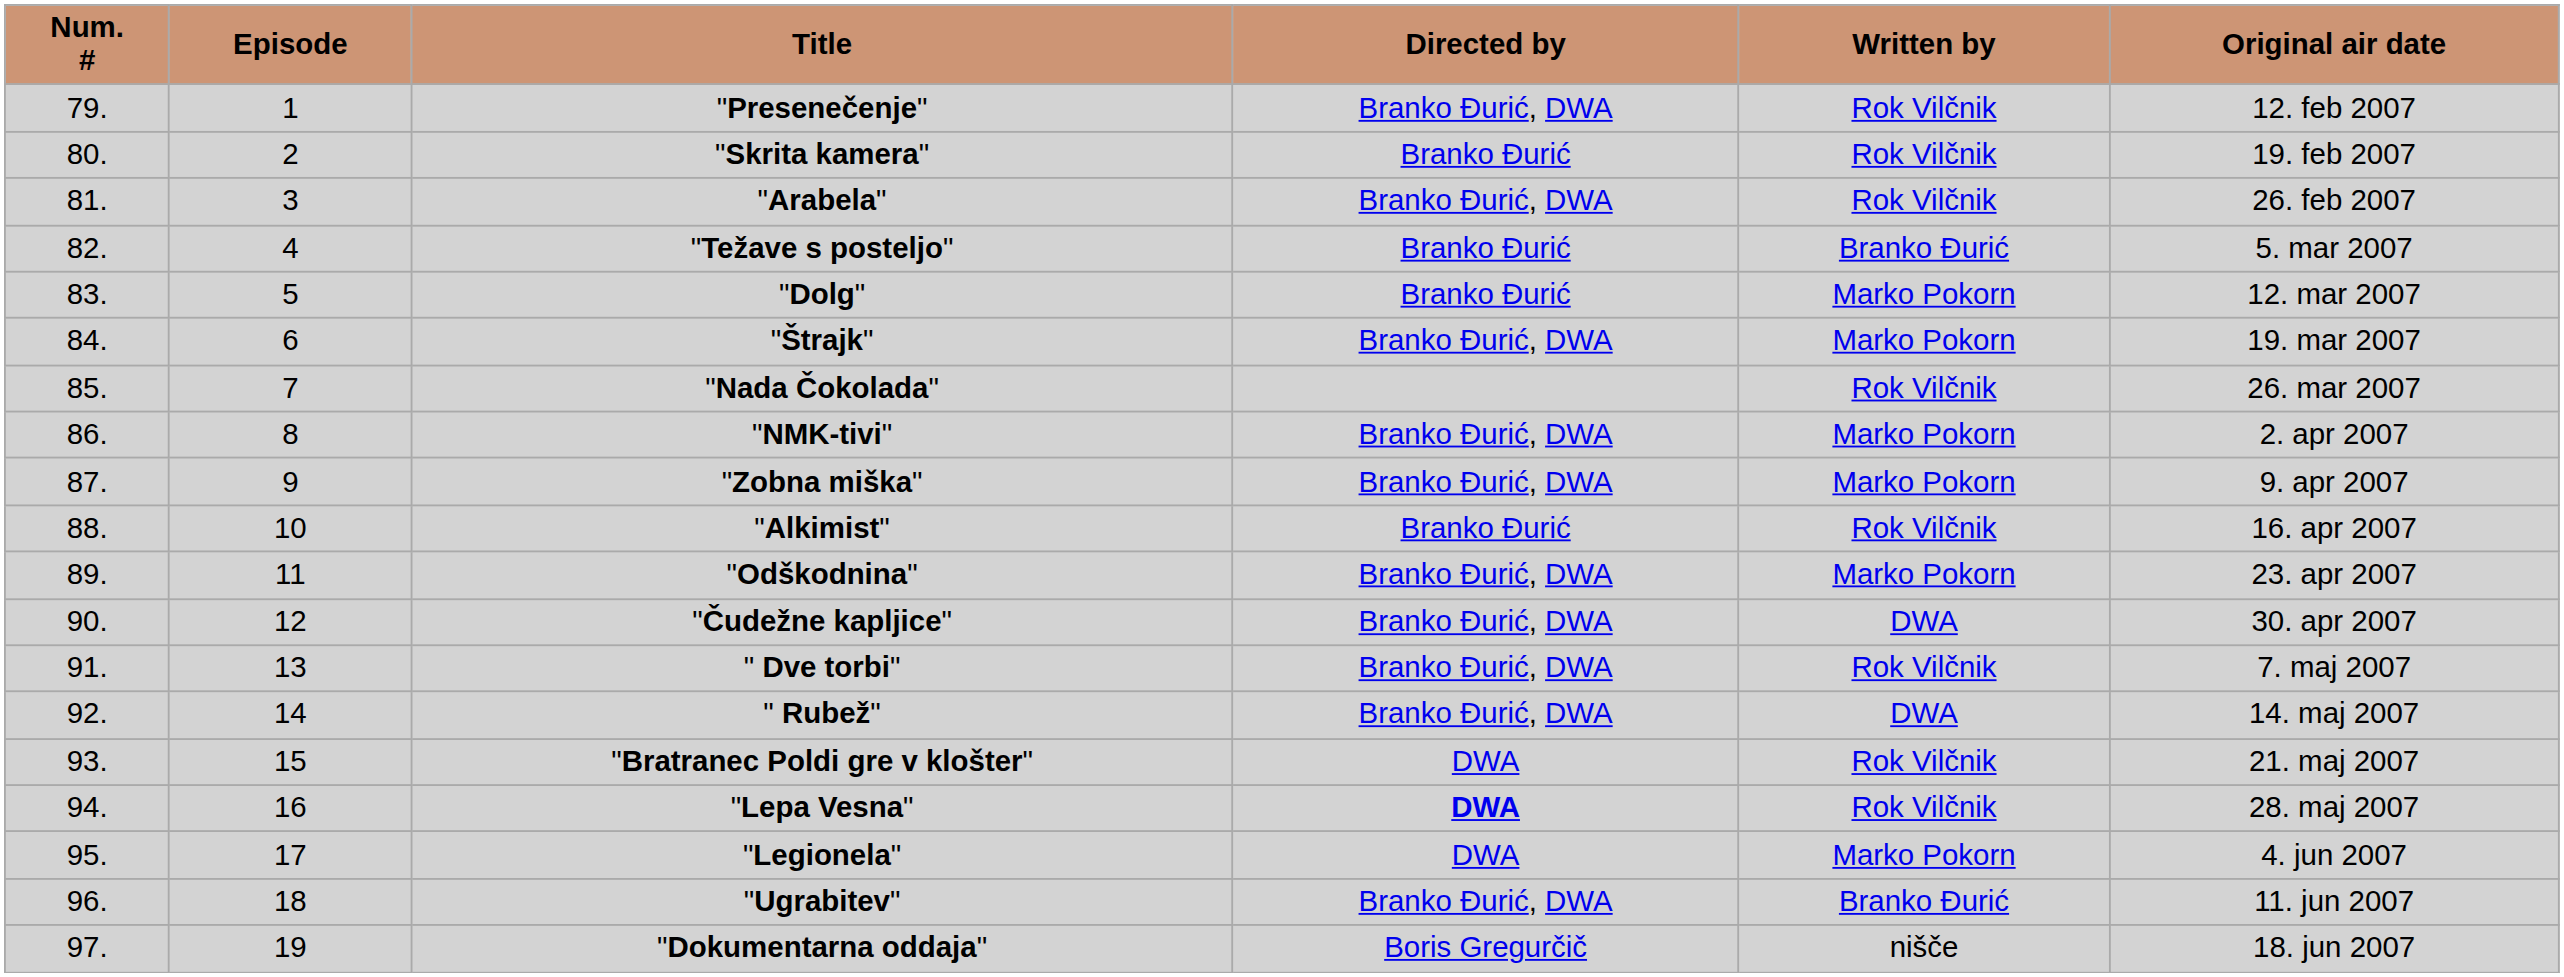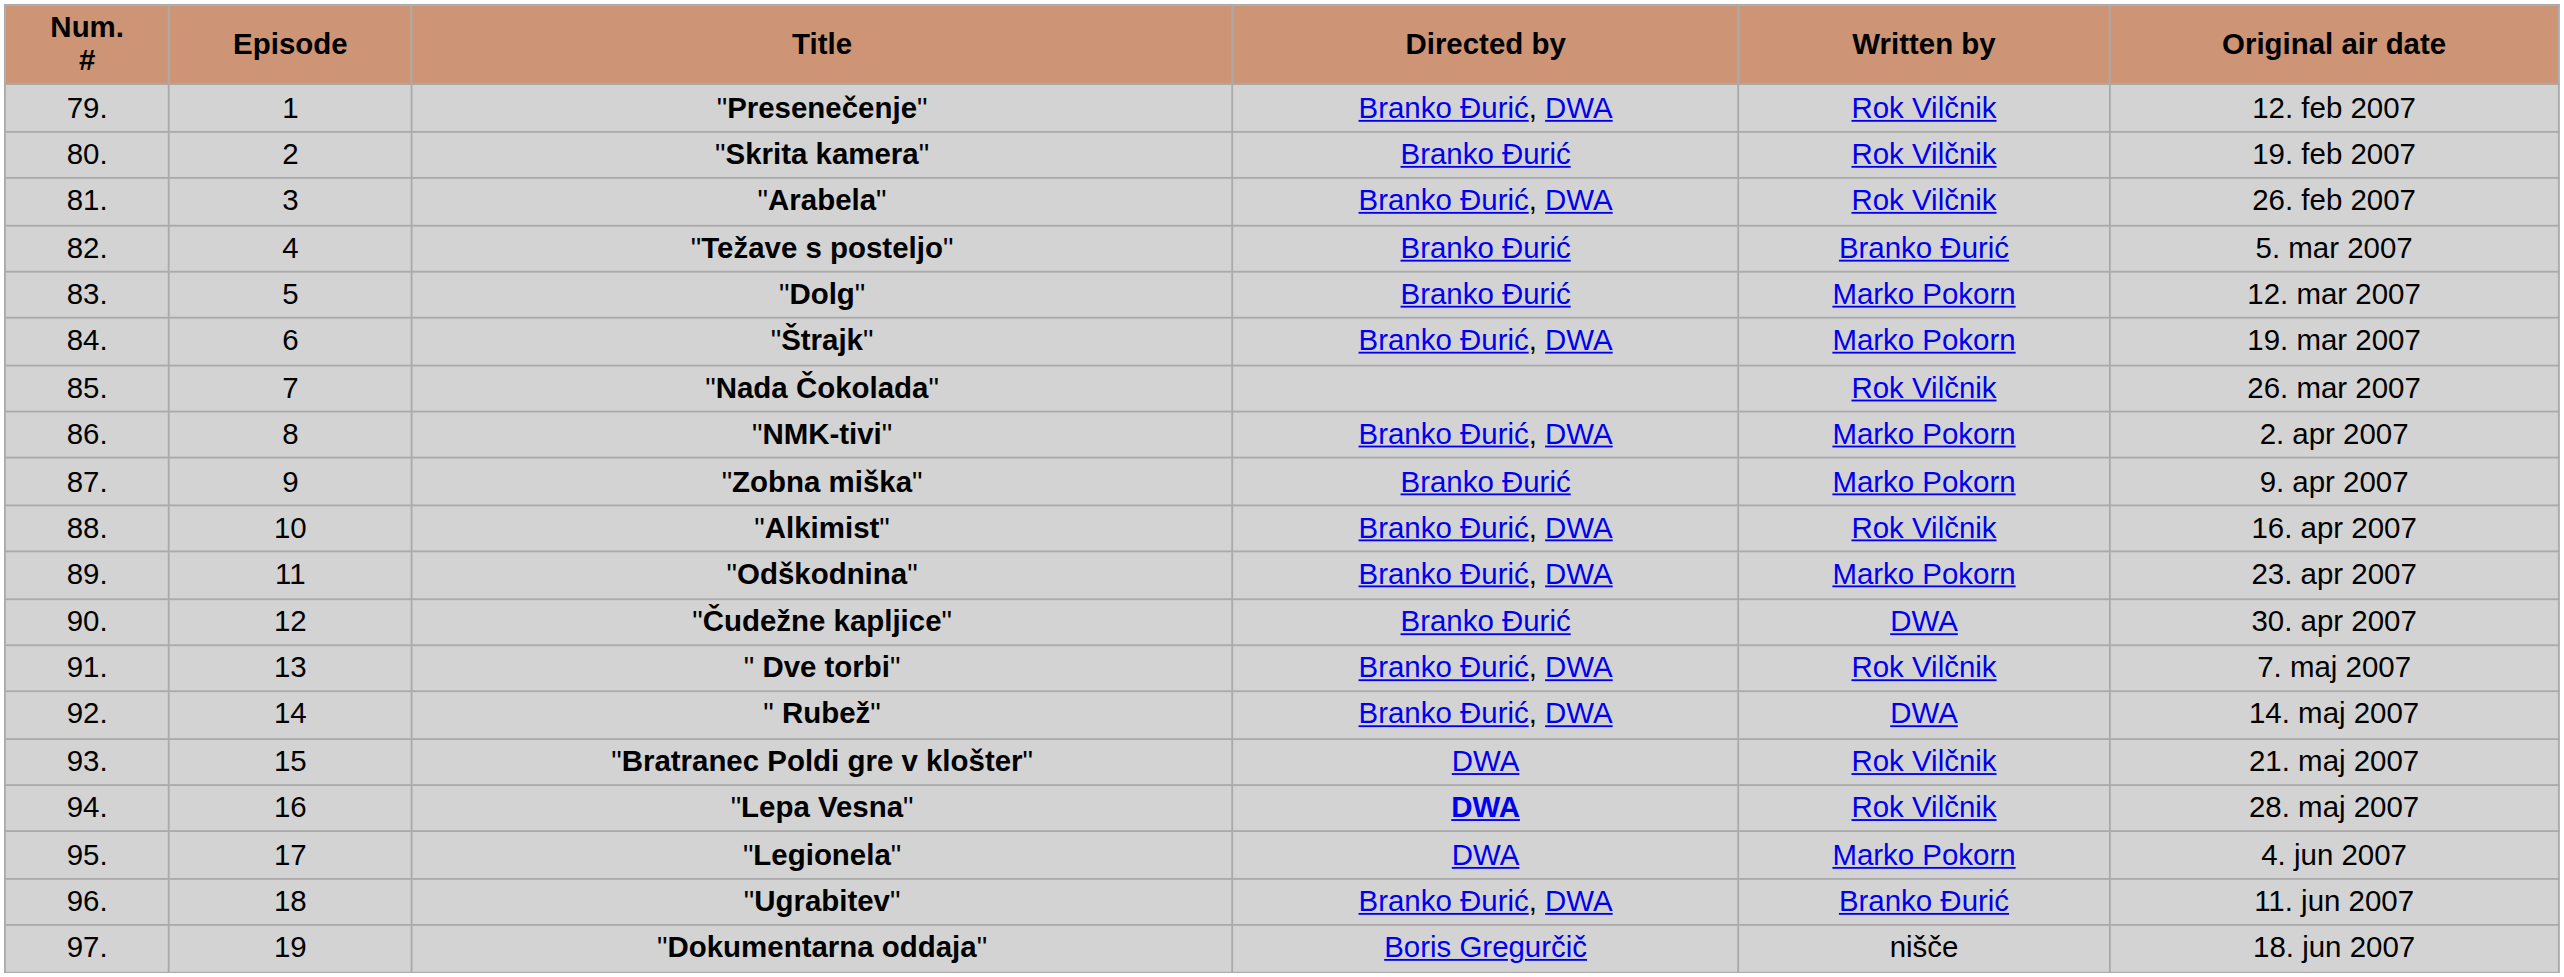"Zobna miška" | Directed by: Branko Đurić, DWA -> Branko Đurić
"Alkimist" | Directed by: Branko Đurić -> Branko Đurić, DWA
"Čudežne kapljice" | Directed by: Branko Đurić, DWA -> Branko Đurić
